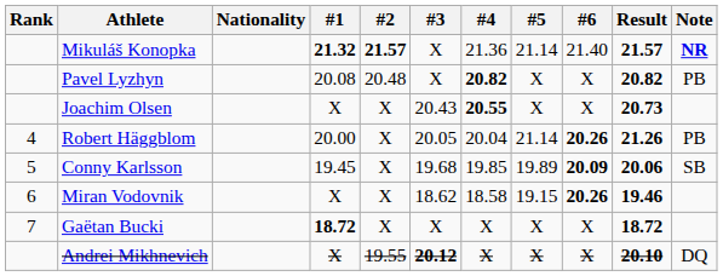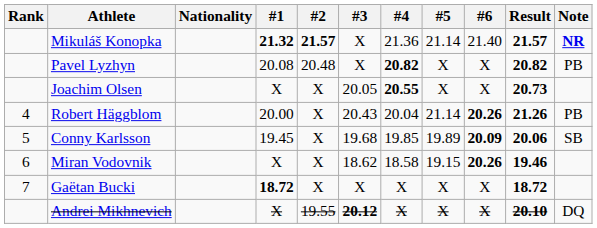Joachim Olsen | #3: 20.43 -> 20.05
Robert Häggblom | #3: 20.05 -> 20.43
